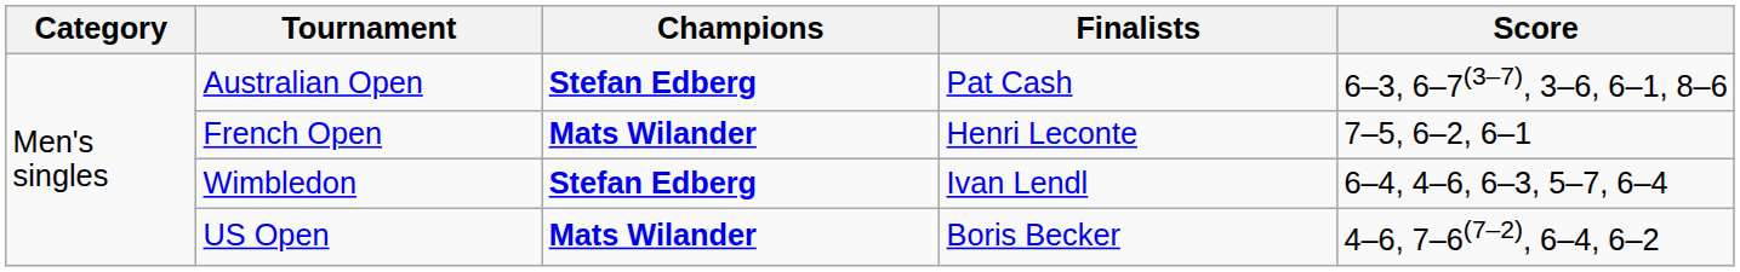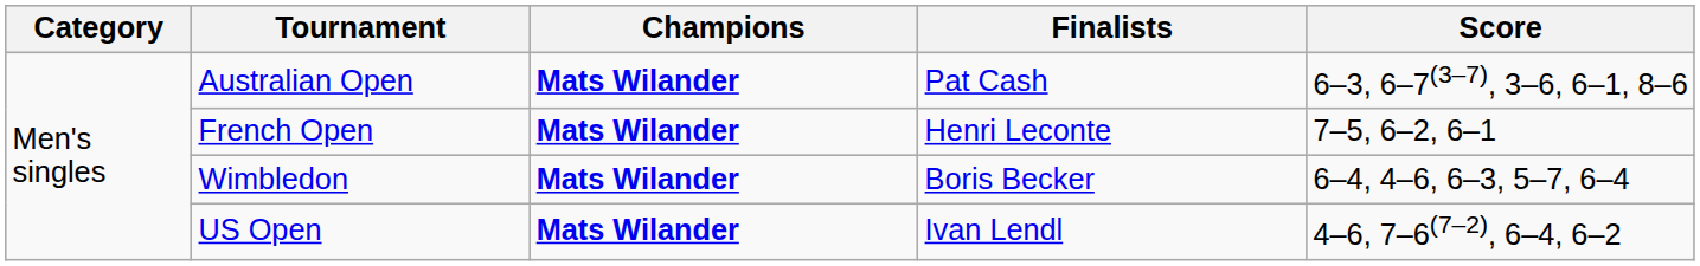Australian Open | Champions: Stefan Edberg -> Mats Wilander
Wimbledon | Champions: Stefan Edberg -> Mats Wilander
Wimbledon | Finalists: Ivan Lendl -> Boris Becker
US Open | Finalists: Boris Becker -> Ivan Lendl
